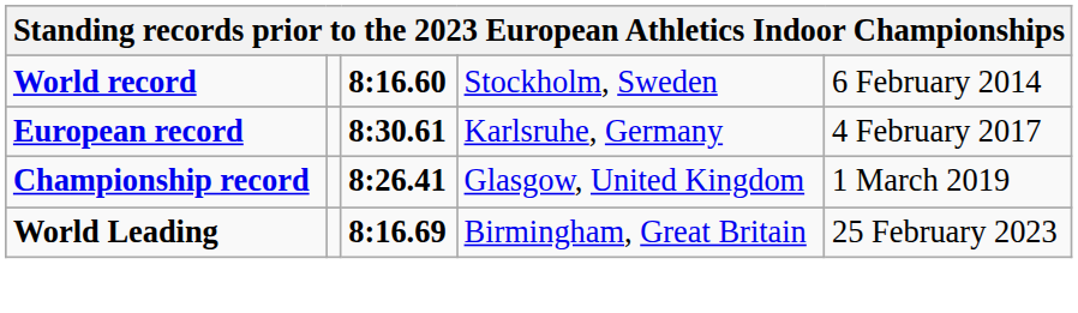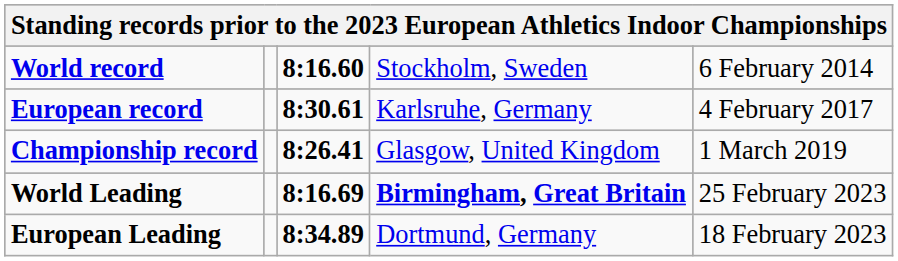World Leading | column 4: normal -> bold
+ row: European Leading | 8:34.89 | Dortmund, Germany | 18 February 2023
